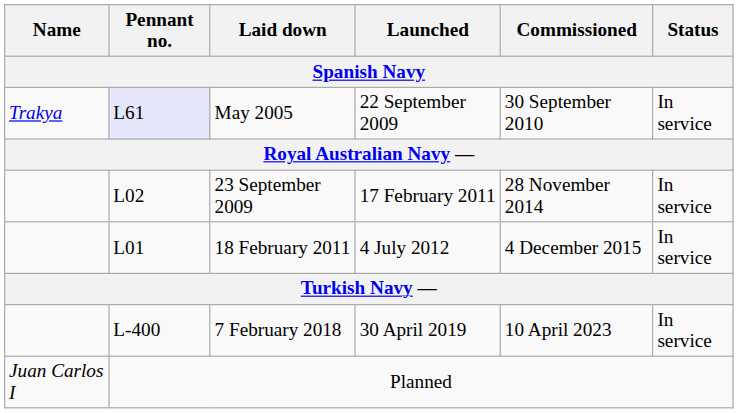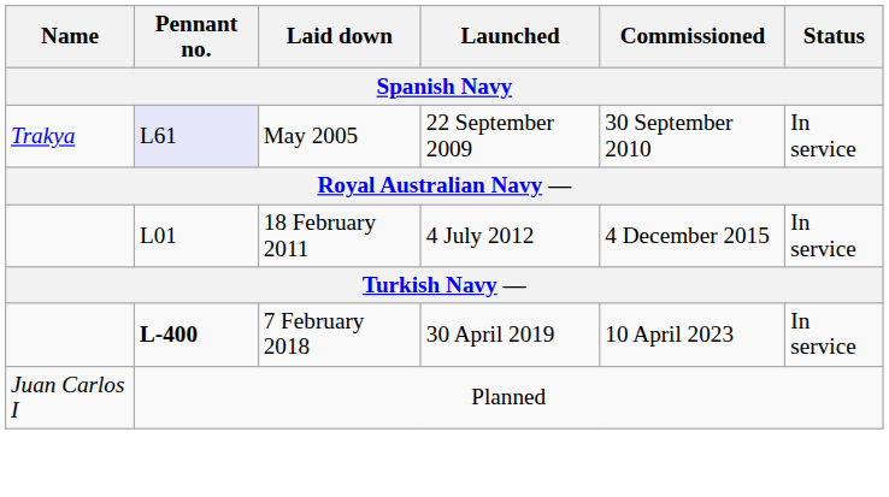- row: L02 | 23 September 2009 | 17 February 2011 | 28 November 2014 | In service
7 February 2018 | Pennant no.: normal -> bold
